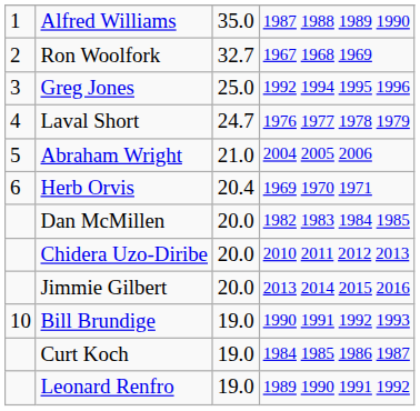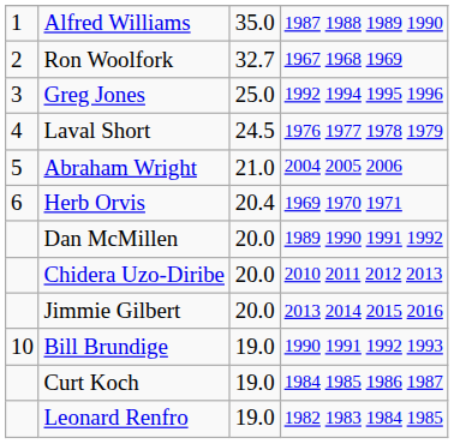Laval Short | column 3: 24.7 -> 24.5
Dan McMillen | column 4: 1982 1983 1984 1985 -> 1989 1990 1991 1992
Leonard Renfro | column 4: 1989 1990 1991 1992 -> 1982 1983 1984 1985
